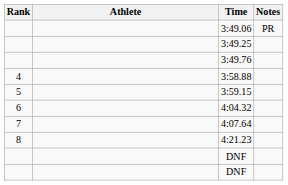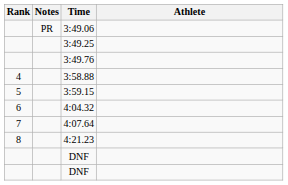columns swapped: Athlete <-> Notes
